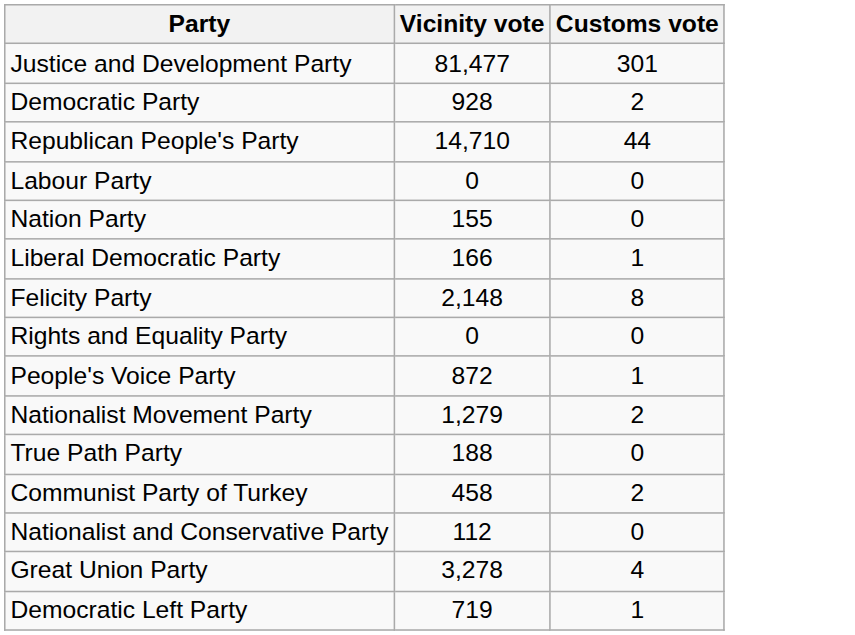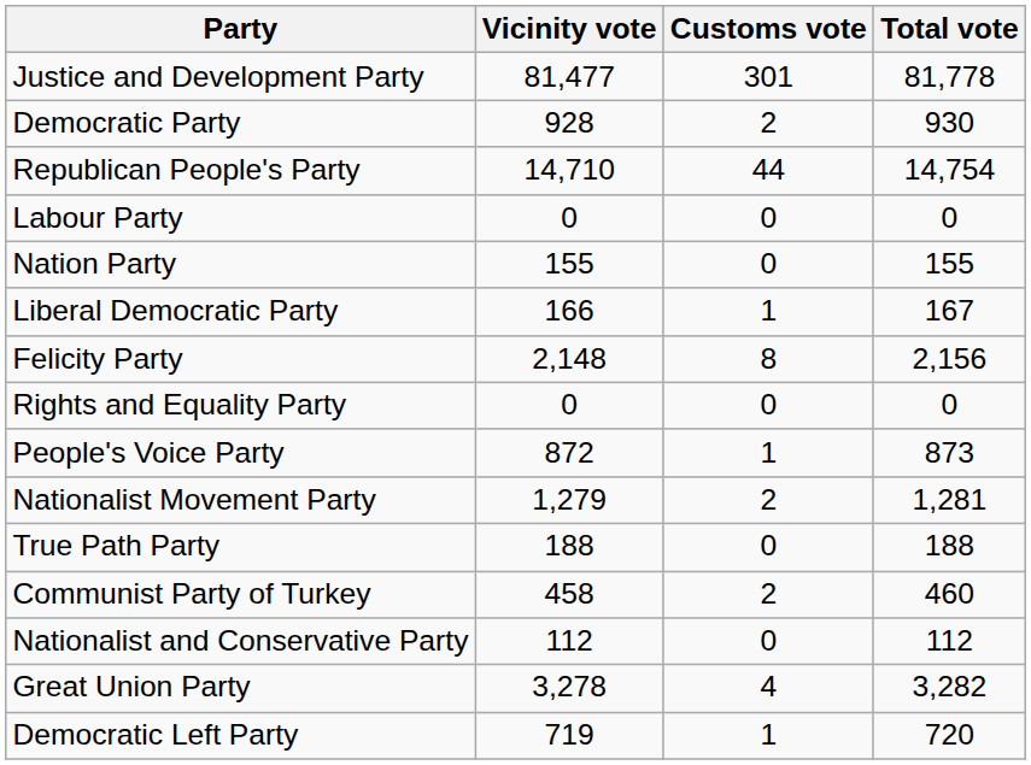+ column: Total vote | 81,778 | 930 | 14,754 | 0 | 155 | 167 | 2,156 | 0 | 873 | 1,281 | 188 | 460 | 112 | 3,282 | 720
